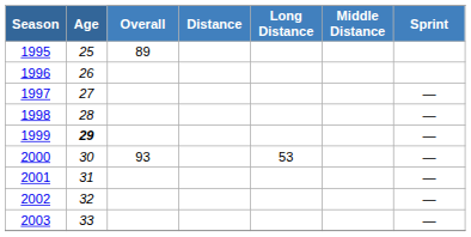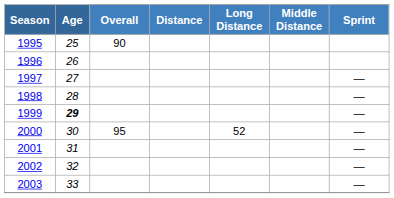1995 | Overall: 89 -> 90
2000 | Overall: 93 -> 95
2000 | Long Distance: 53 -> 52
